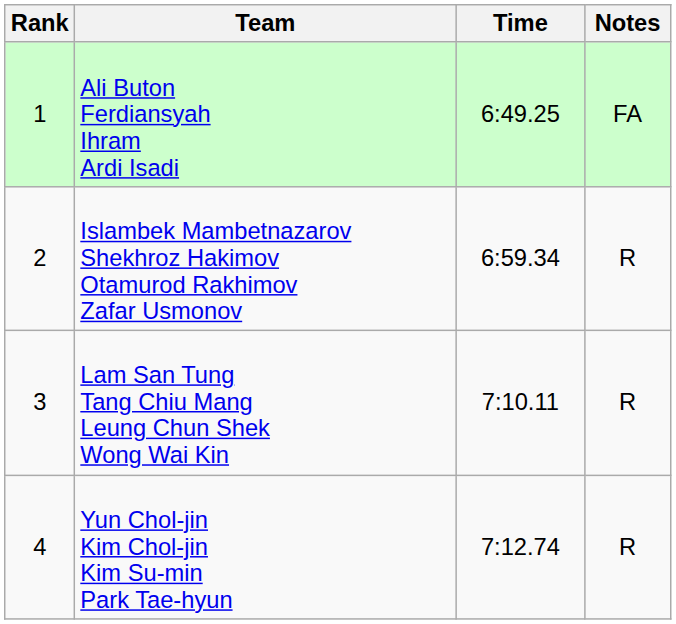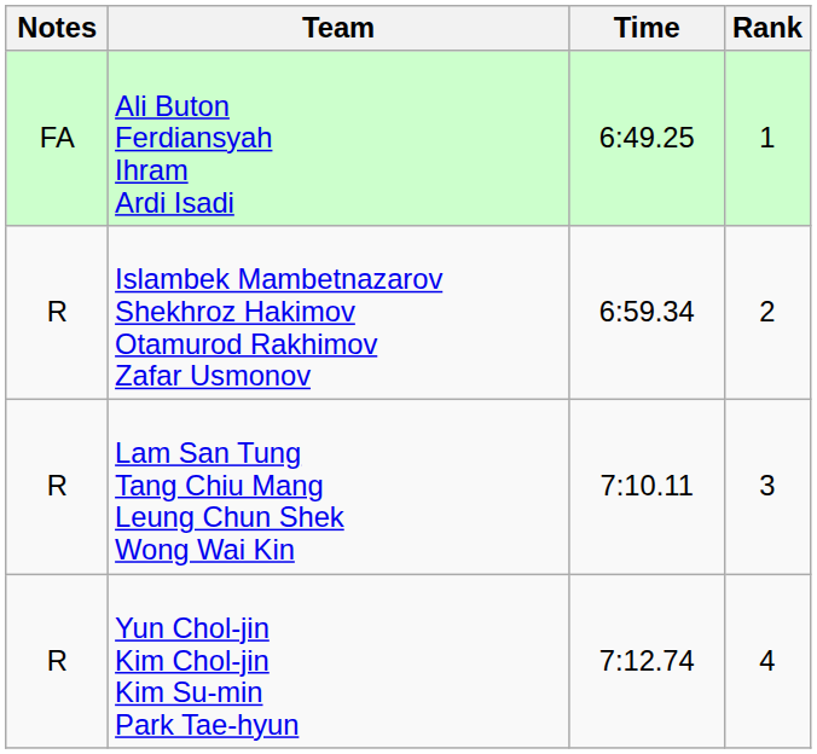columns swapped: Rank <-> Notes
